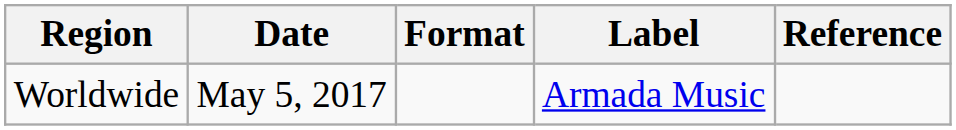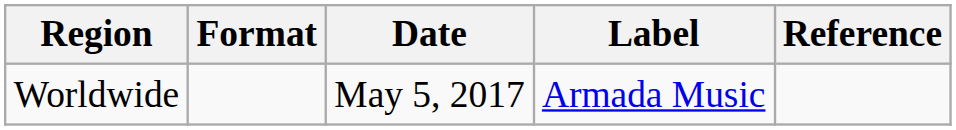columns swapped: Date <-> Format
